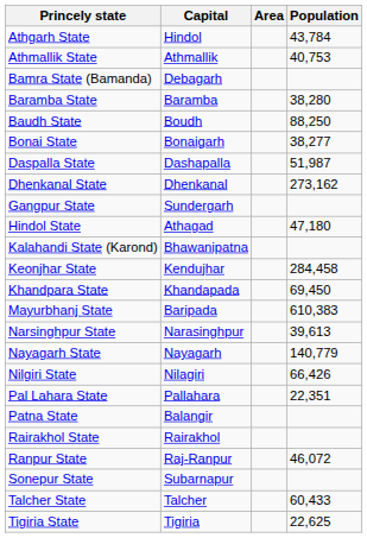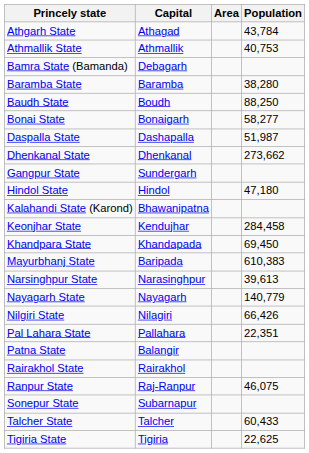Athgarh State | Capital: Hindol -> Athagad
Bonai State | Population: 38,277 -> 58,277
Dhenkanal State | Population: 273,162 -> 273,662
Hindol State | Capital: Athagad -> Hindol
Ranpur State | Population: 46,072 -> 46,075
